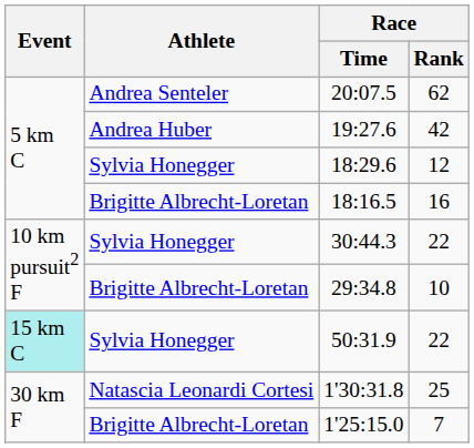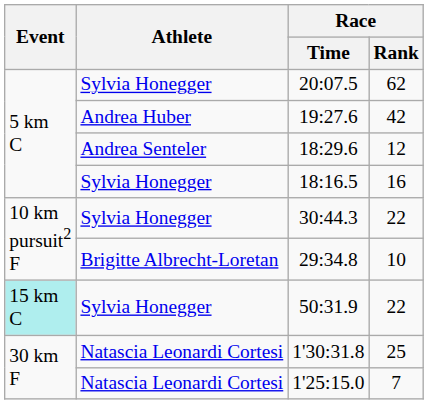20:07.5 | Athlete: Andrea Senteler -> Sylvia Honegger
18:29.6 | Athlete: Sylvia Honegger -> Andrea Senteler
18:16.5 | Athlete: Brigitte Albrecht-Loretan -> Sylvia Honegger
1'25:15.0 | Athlete: Brigitte Albrecht-Loretan -> Natascia Leonardi Cortesi
